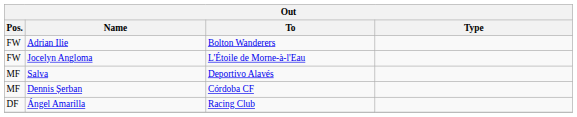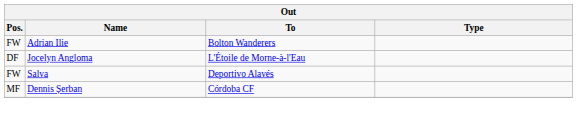Jocelyn Angloma | Pos.: FW -> DF
Salva | Pos.: MF -> FW
- row: DF | Ángel Amarilla | Racing Club
